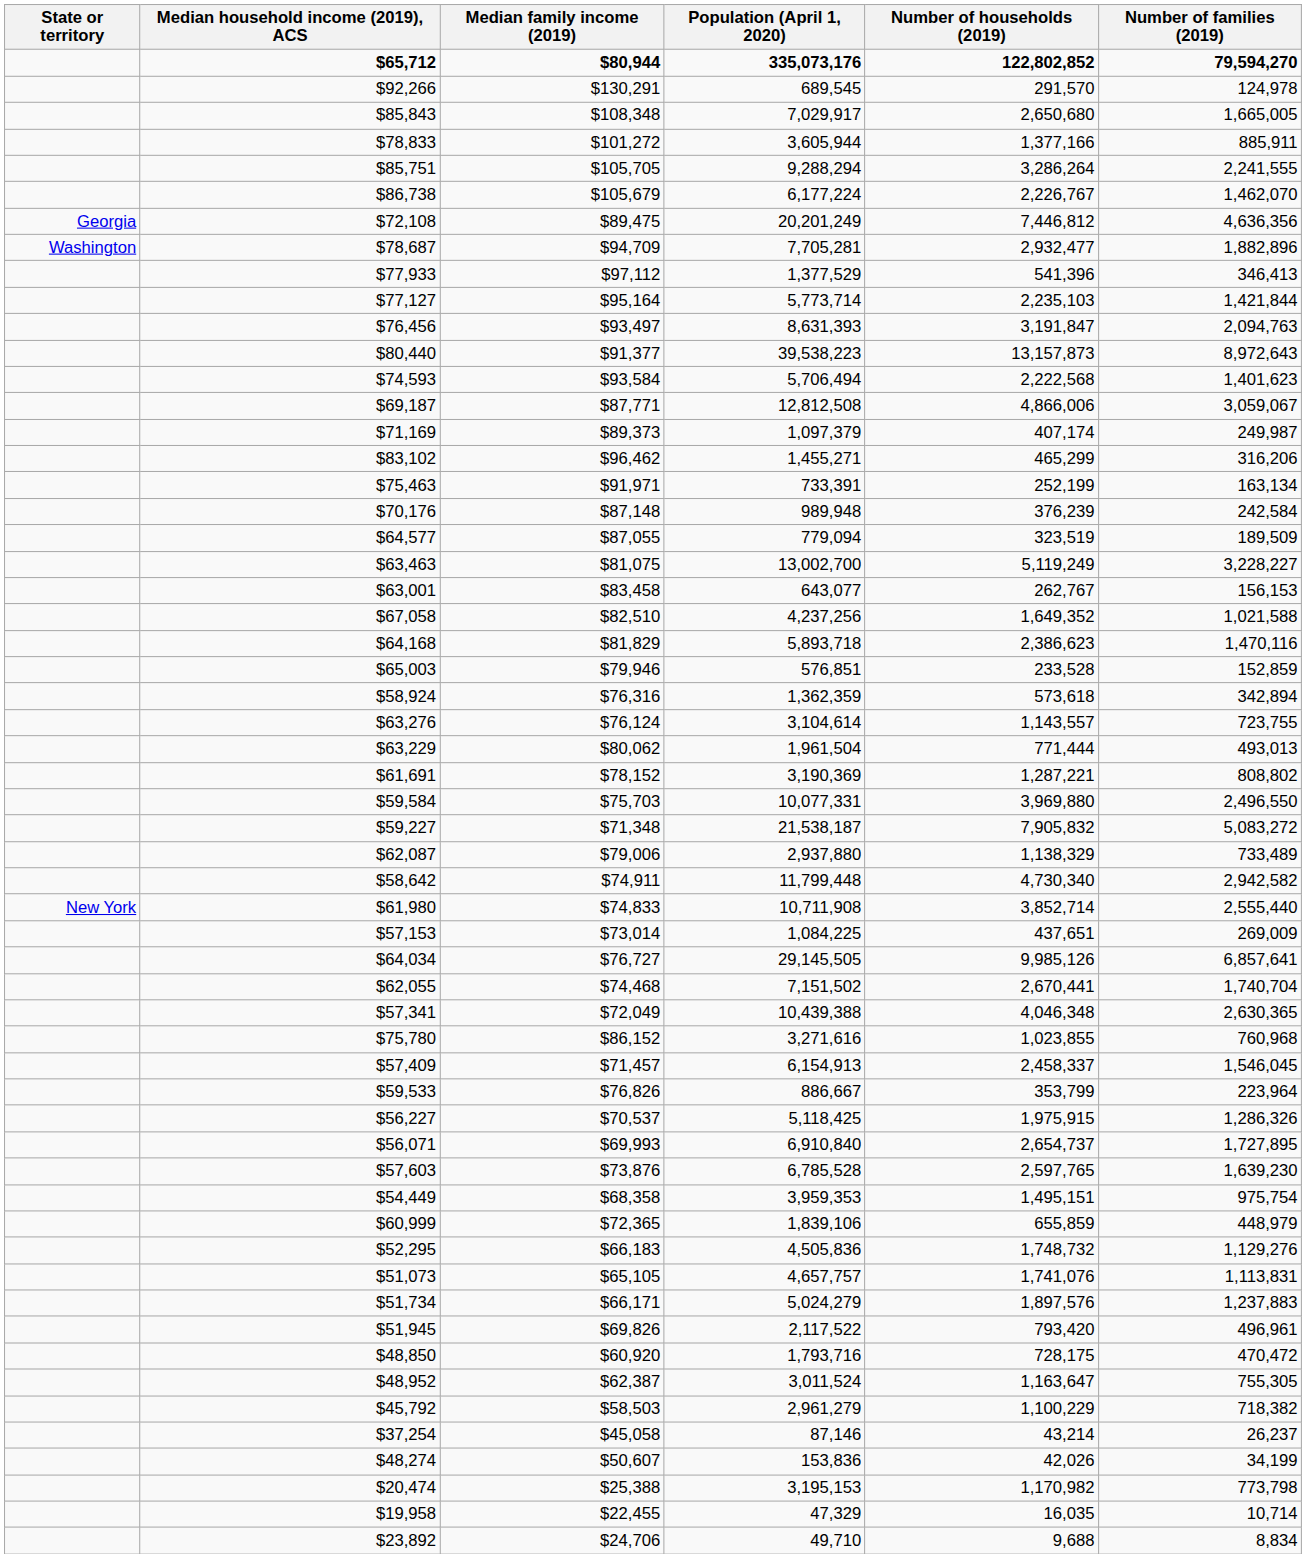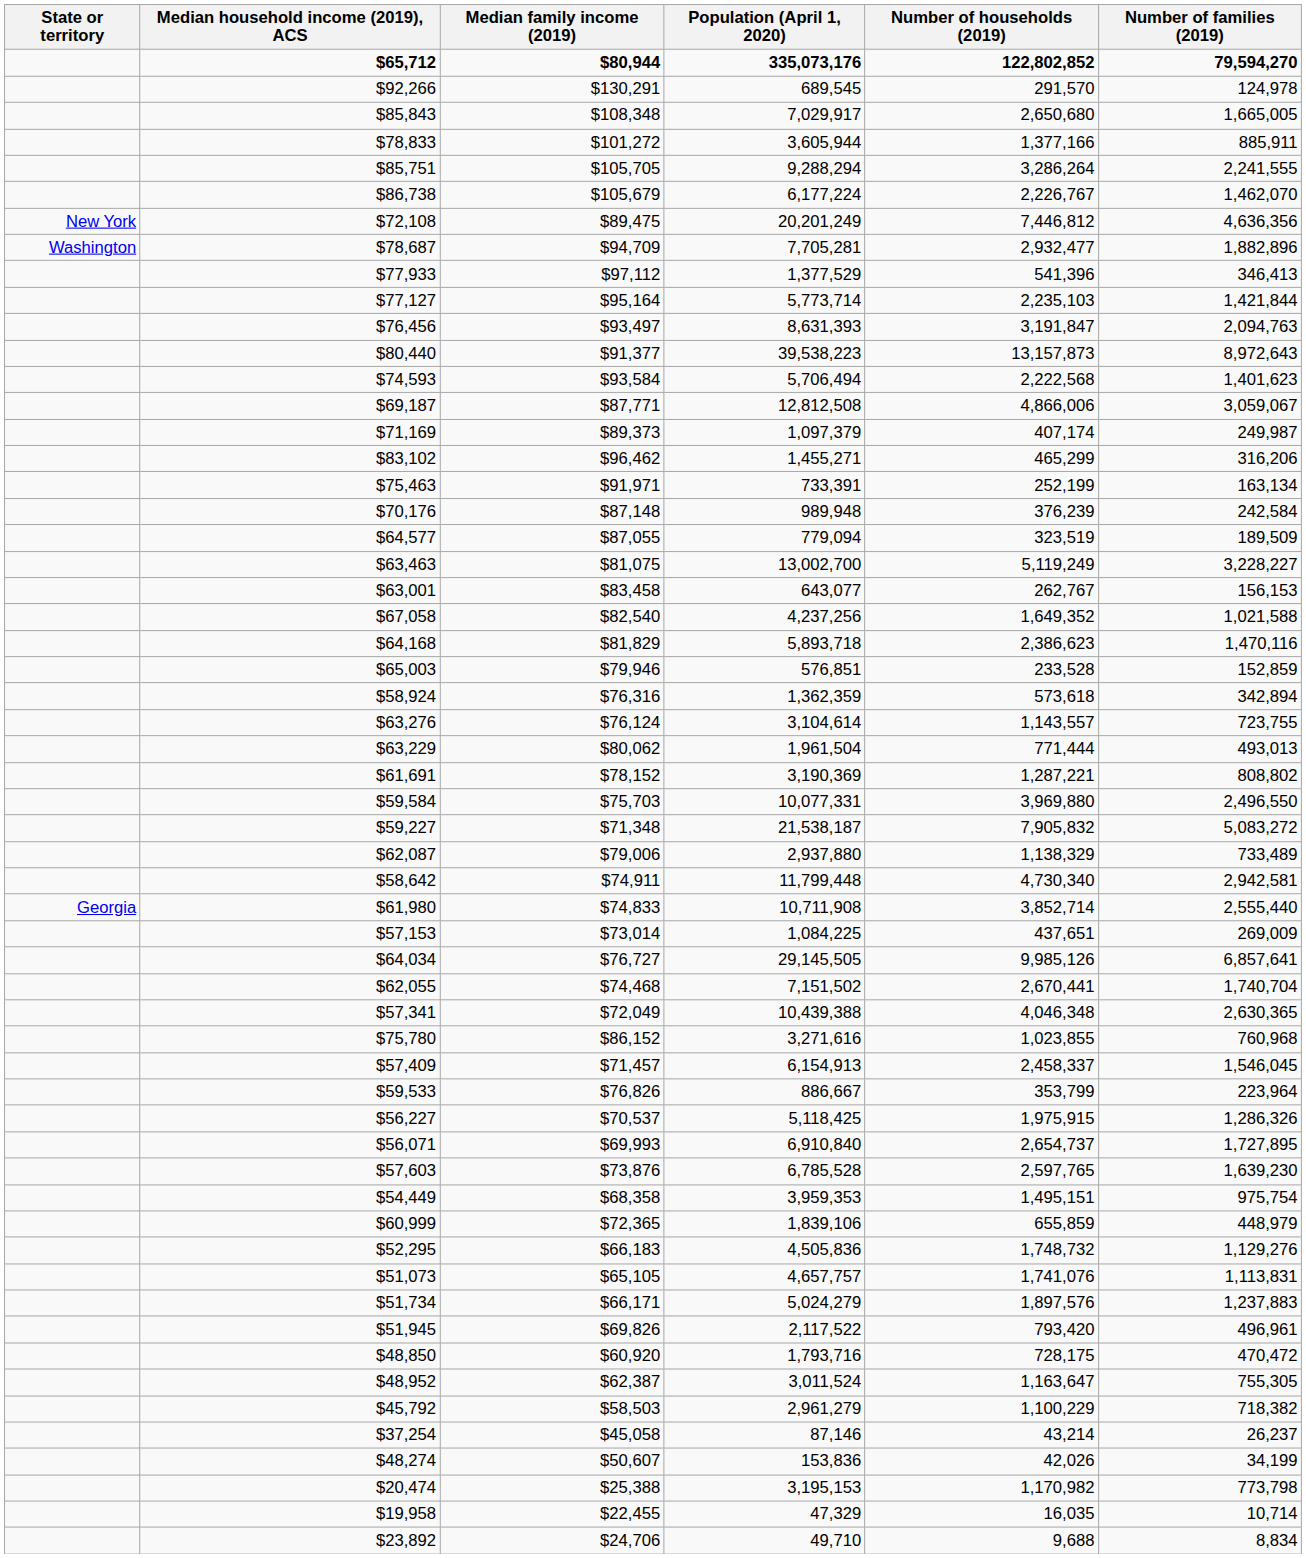$72,108 | State or territory: Georgia -> New York
$67,058 | Median family income (2019): $82,510 -> $82,540
$58,642 | Number of families (2019): 2,942,582 -> 2,942,581
$61,980 | State or territory: New York -> Georgia
